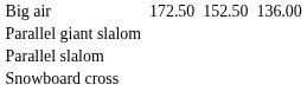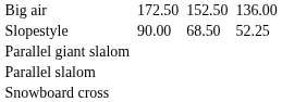+ row: Slopestyle | 90.00 | 68.50 | 52.25
